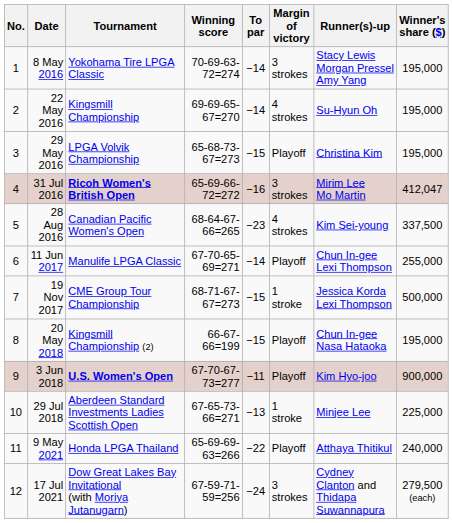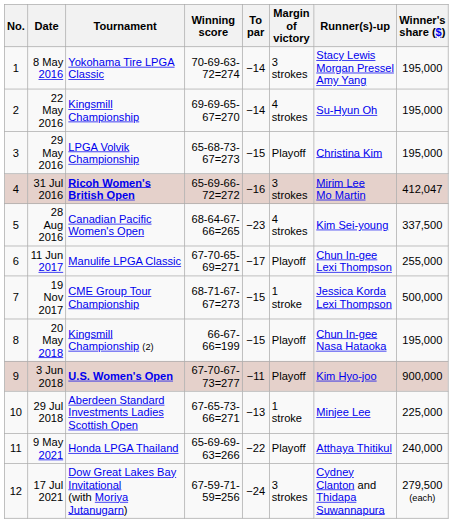11 Jun 2017 | To par: −14 -> −17
